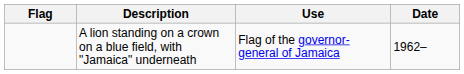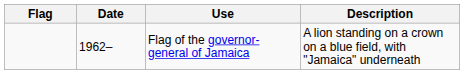columns swapped: Date <-> Description
